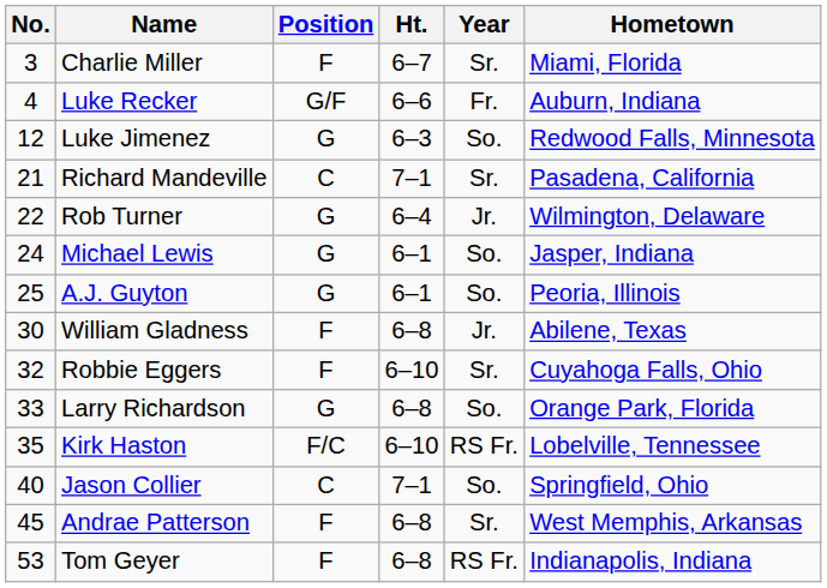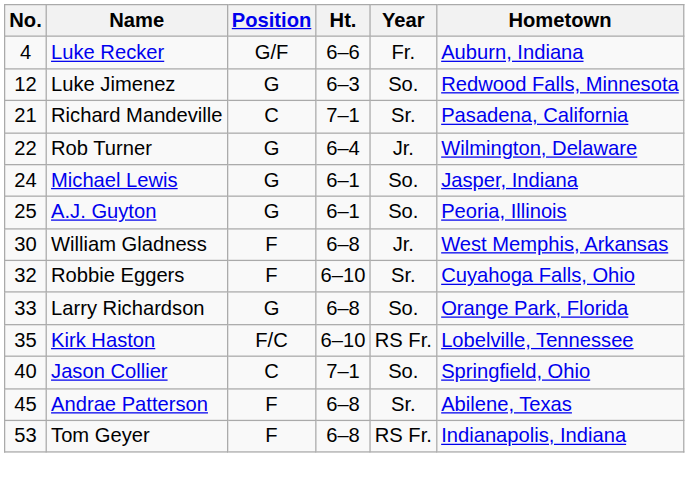- row: 3 | Charlie Miller | F | 6–7 | Sr. | Miami, Florida
William Gladness | Hometown: Abilene, Texas -> West Memphis, Arkansas
Andrae Patterson | Hometown: West Memphis, Arkansas -> Abilene, Texas
